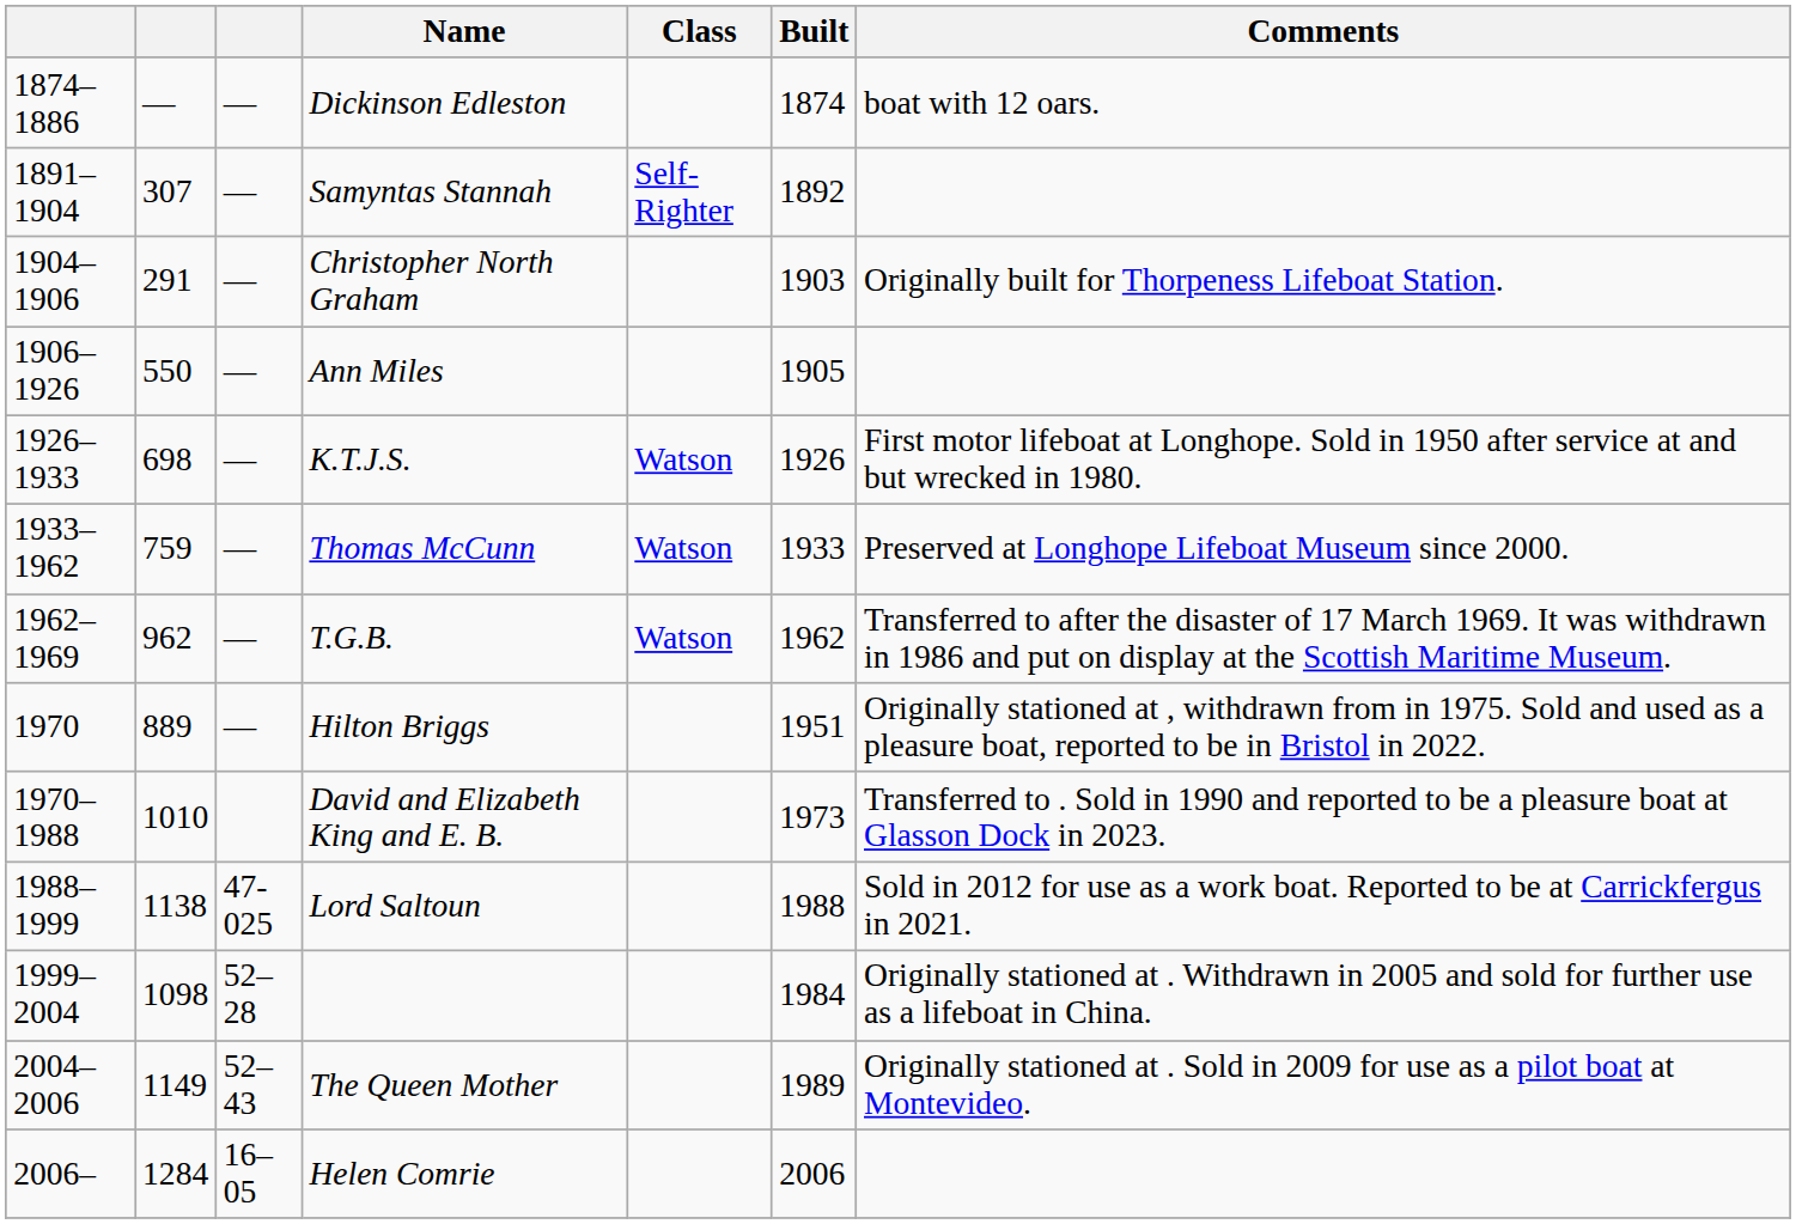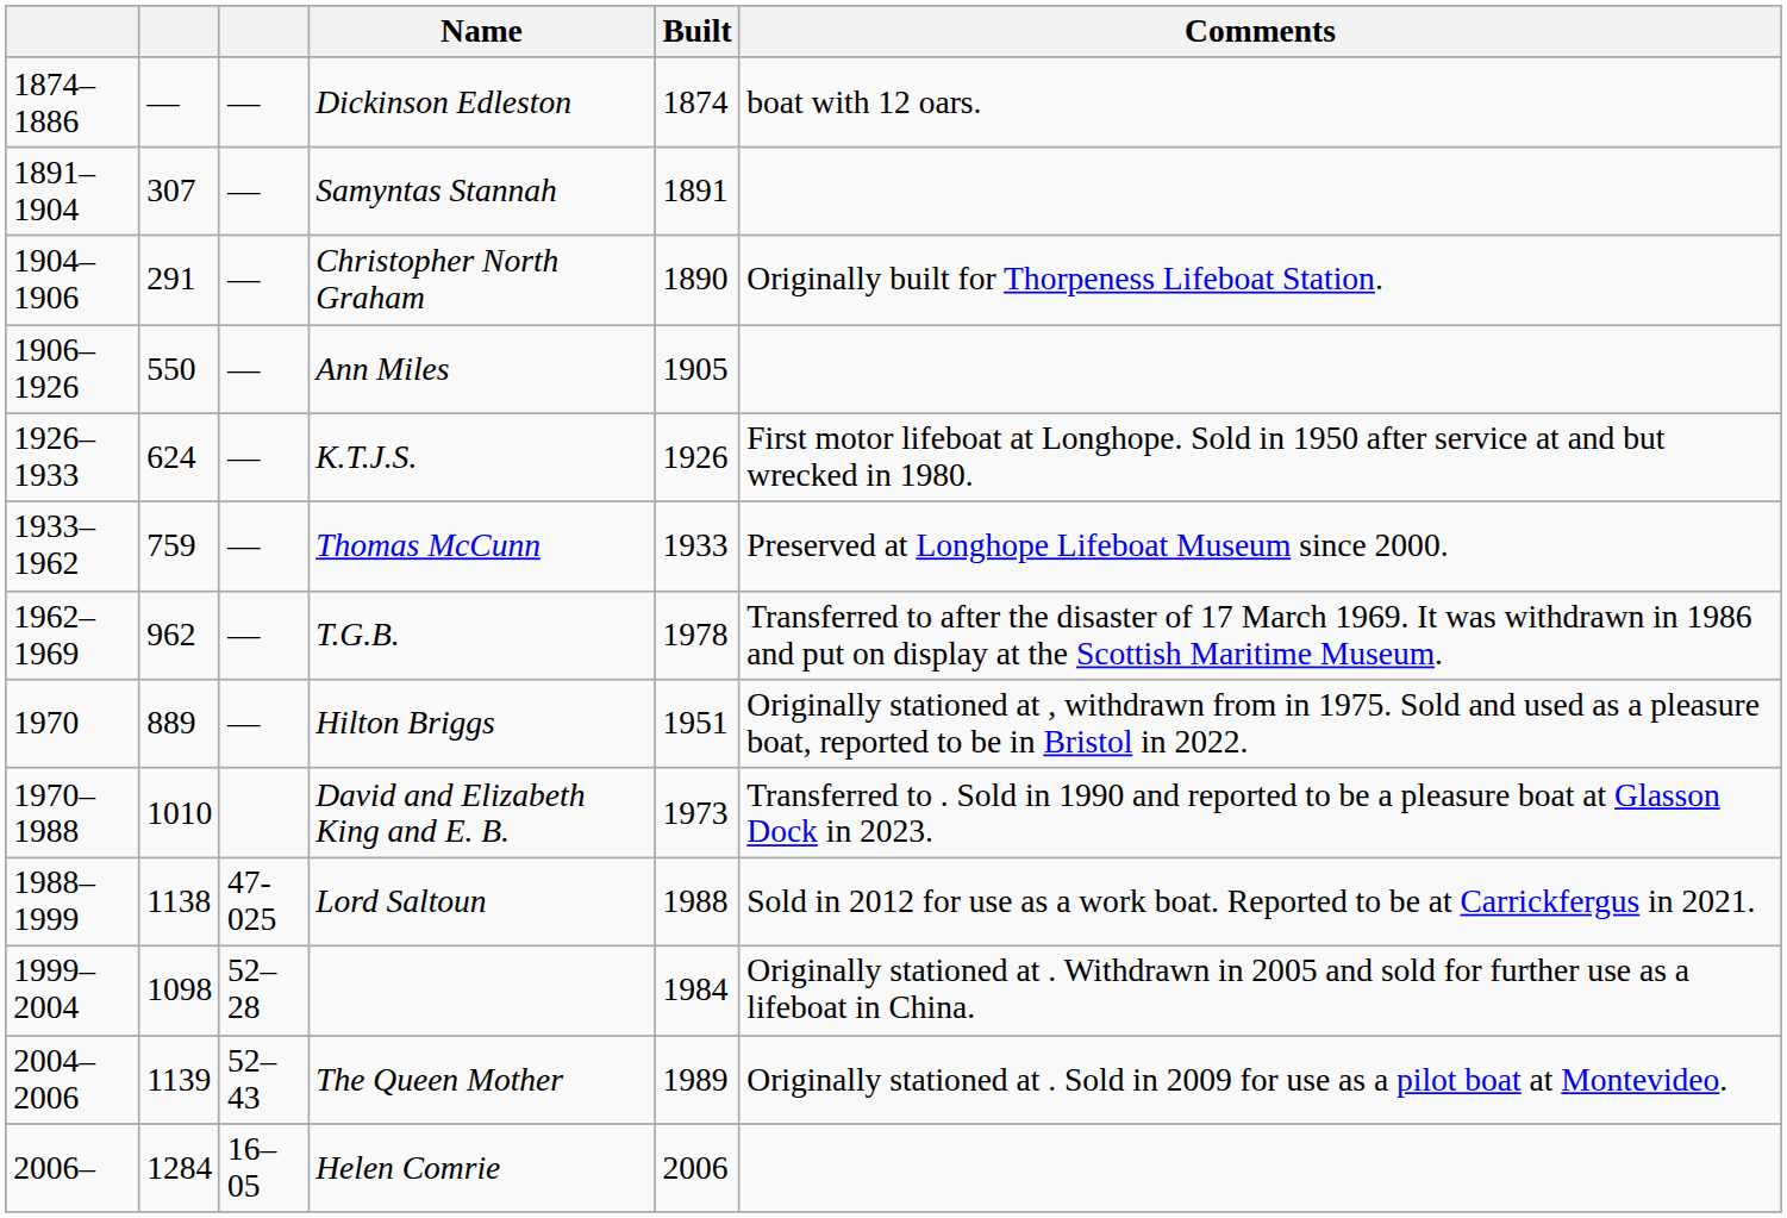- column: Class | Self-Righter | Watson | Watson | Watson
Samyntas Stannah | Built: 1892 -> 1891
Christopher North Graham | Built: 1903 -> 1890
K.T.J.S. | column 2: 698 -> 624
T.G.B. | Built: 1962 -> 1978
The Queen Mother | column 2: 1149 -> 1139
